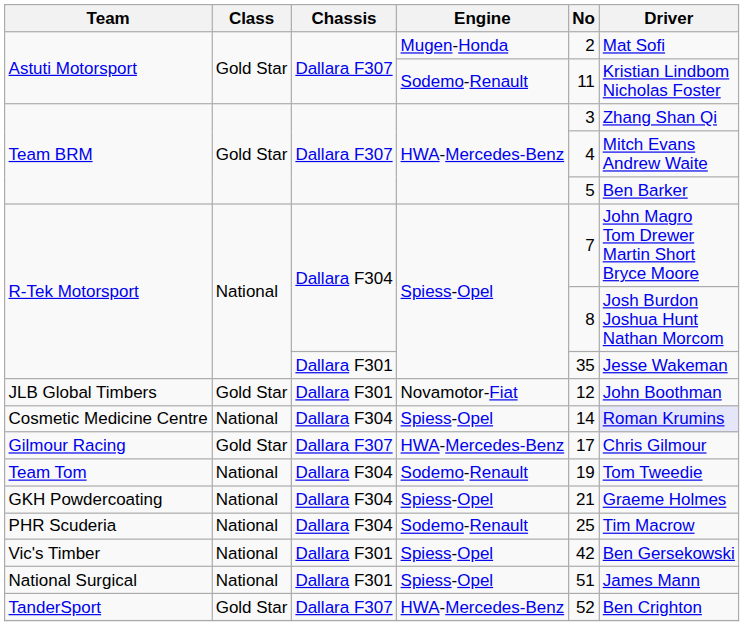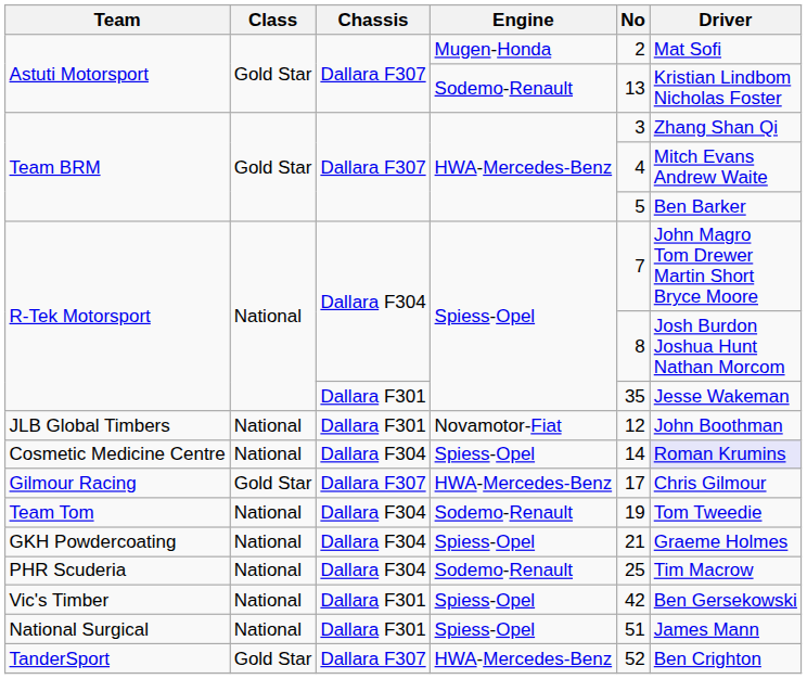Astuti Motorsport / Sodemo-Renault | No: 11 -> 13
JLB Global Timbers | Class: Gold Star -> National
